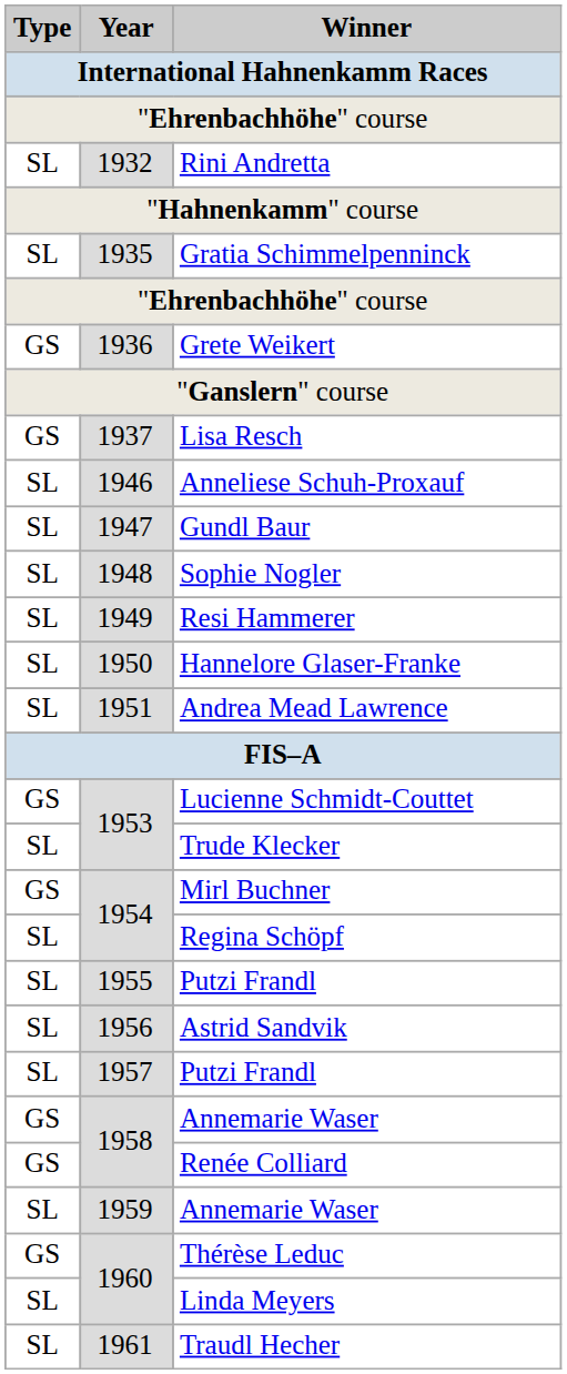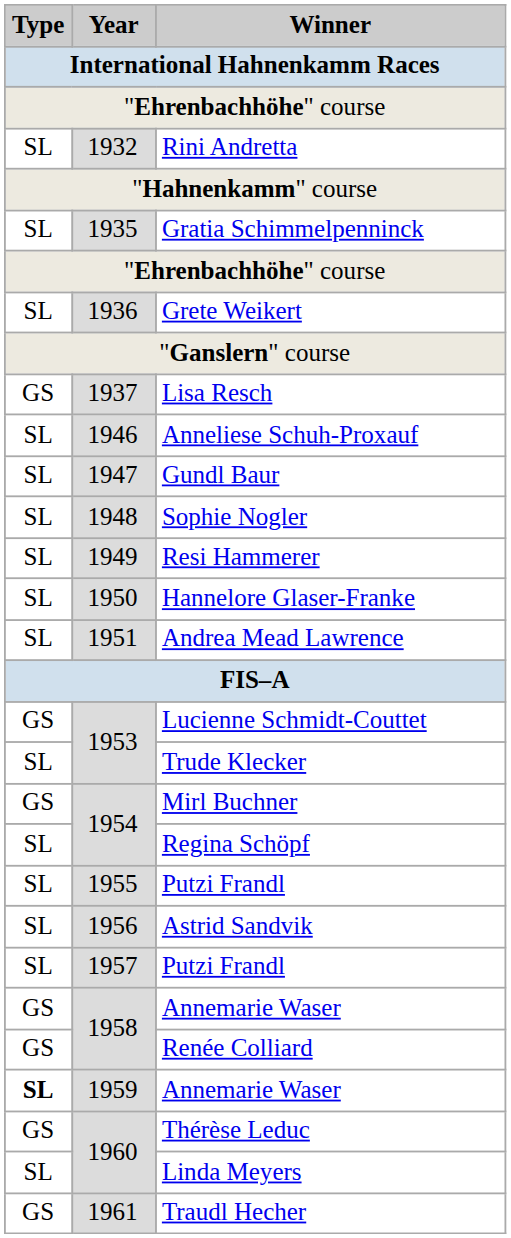Grete Weikert | Type: GS -> SL
1959 / Annemarie Waser | Type: normal -> bold
Traudl Hecher | Type: SL -> GS
